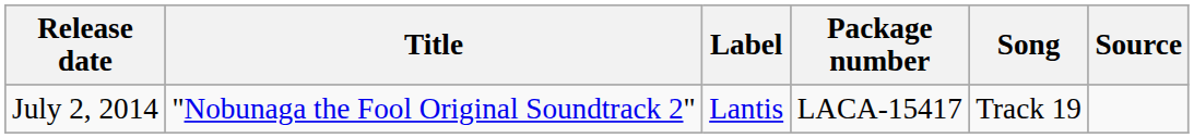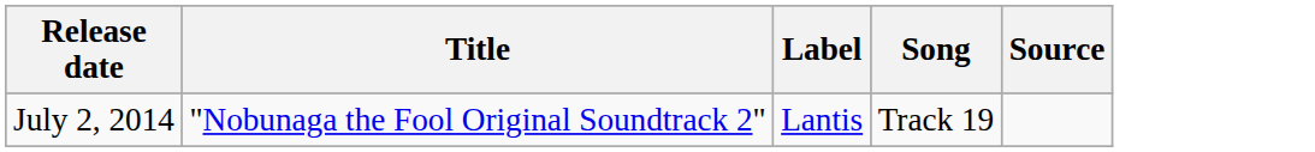- column: Package number | LACA-15417
